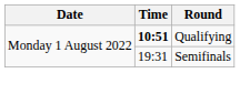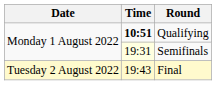Semifinals | Time: no background -> lightyellow background
+ row: Tuesday 2 August 2022 | 19:43 | Final
